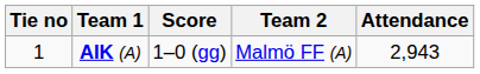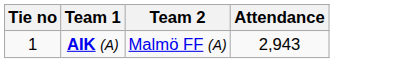- column: Score | 1–0 (gg)
